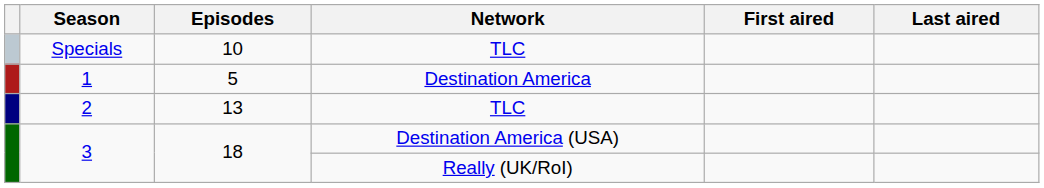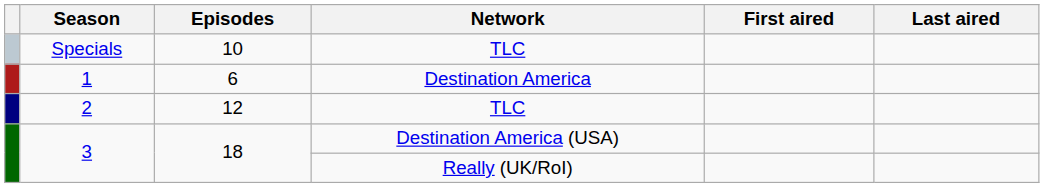1 | Episodes: 5 -> 6
2 | Episodes: 13 -> 12
